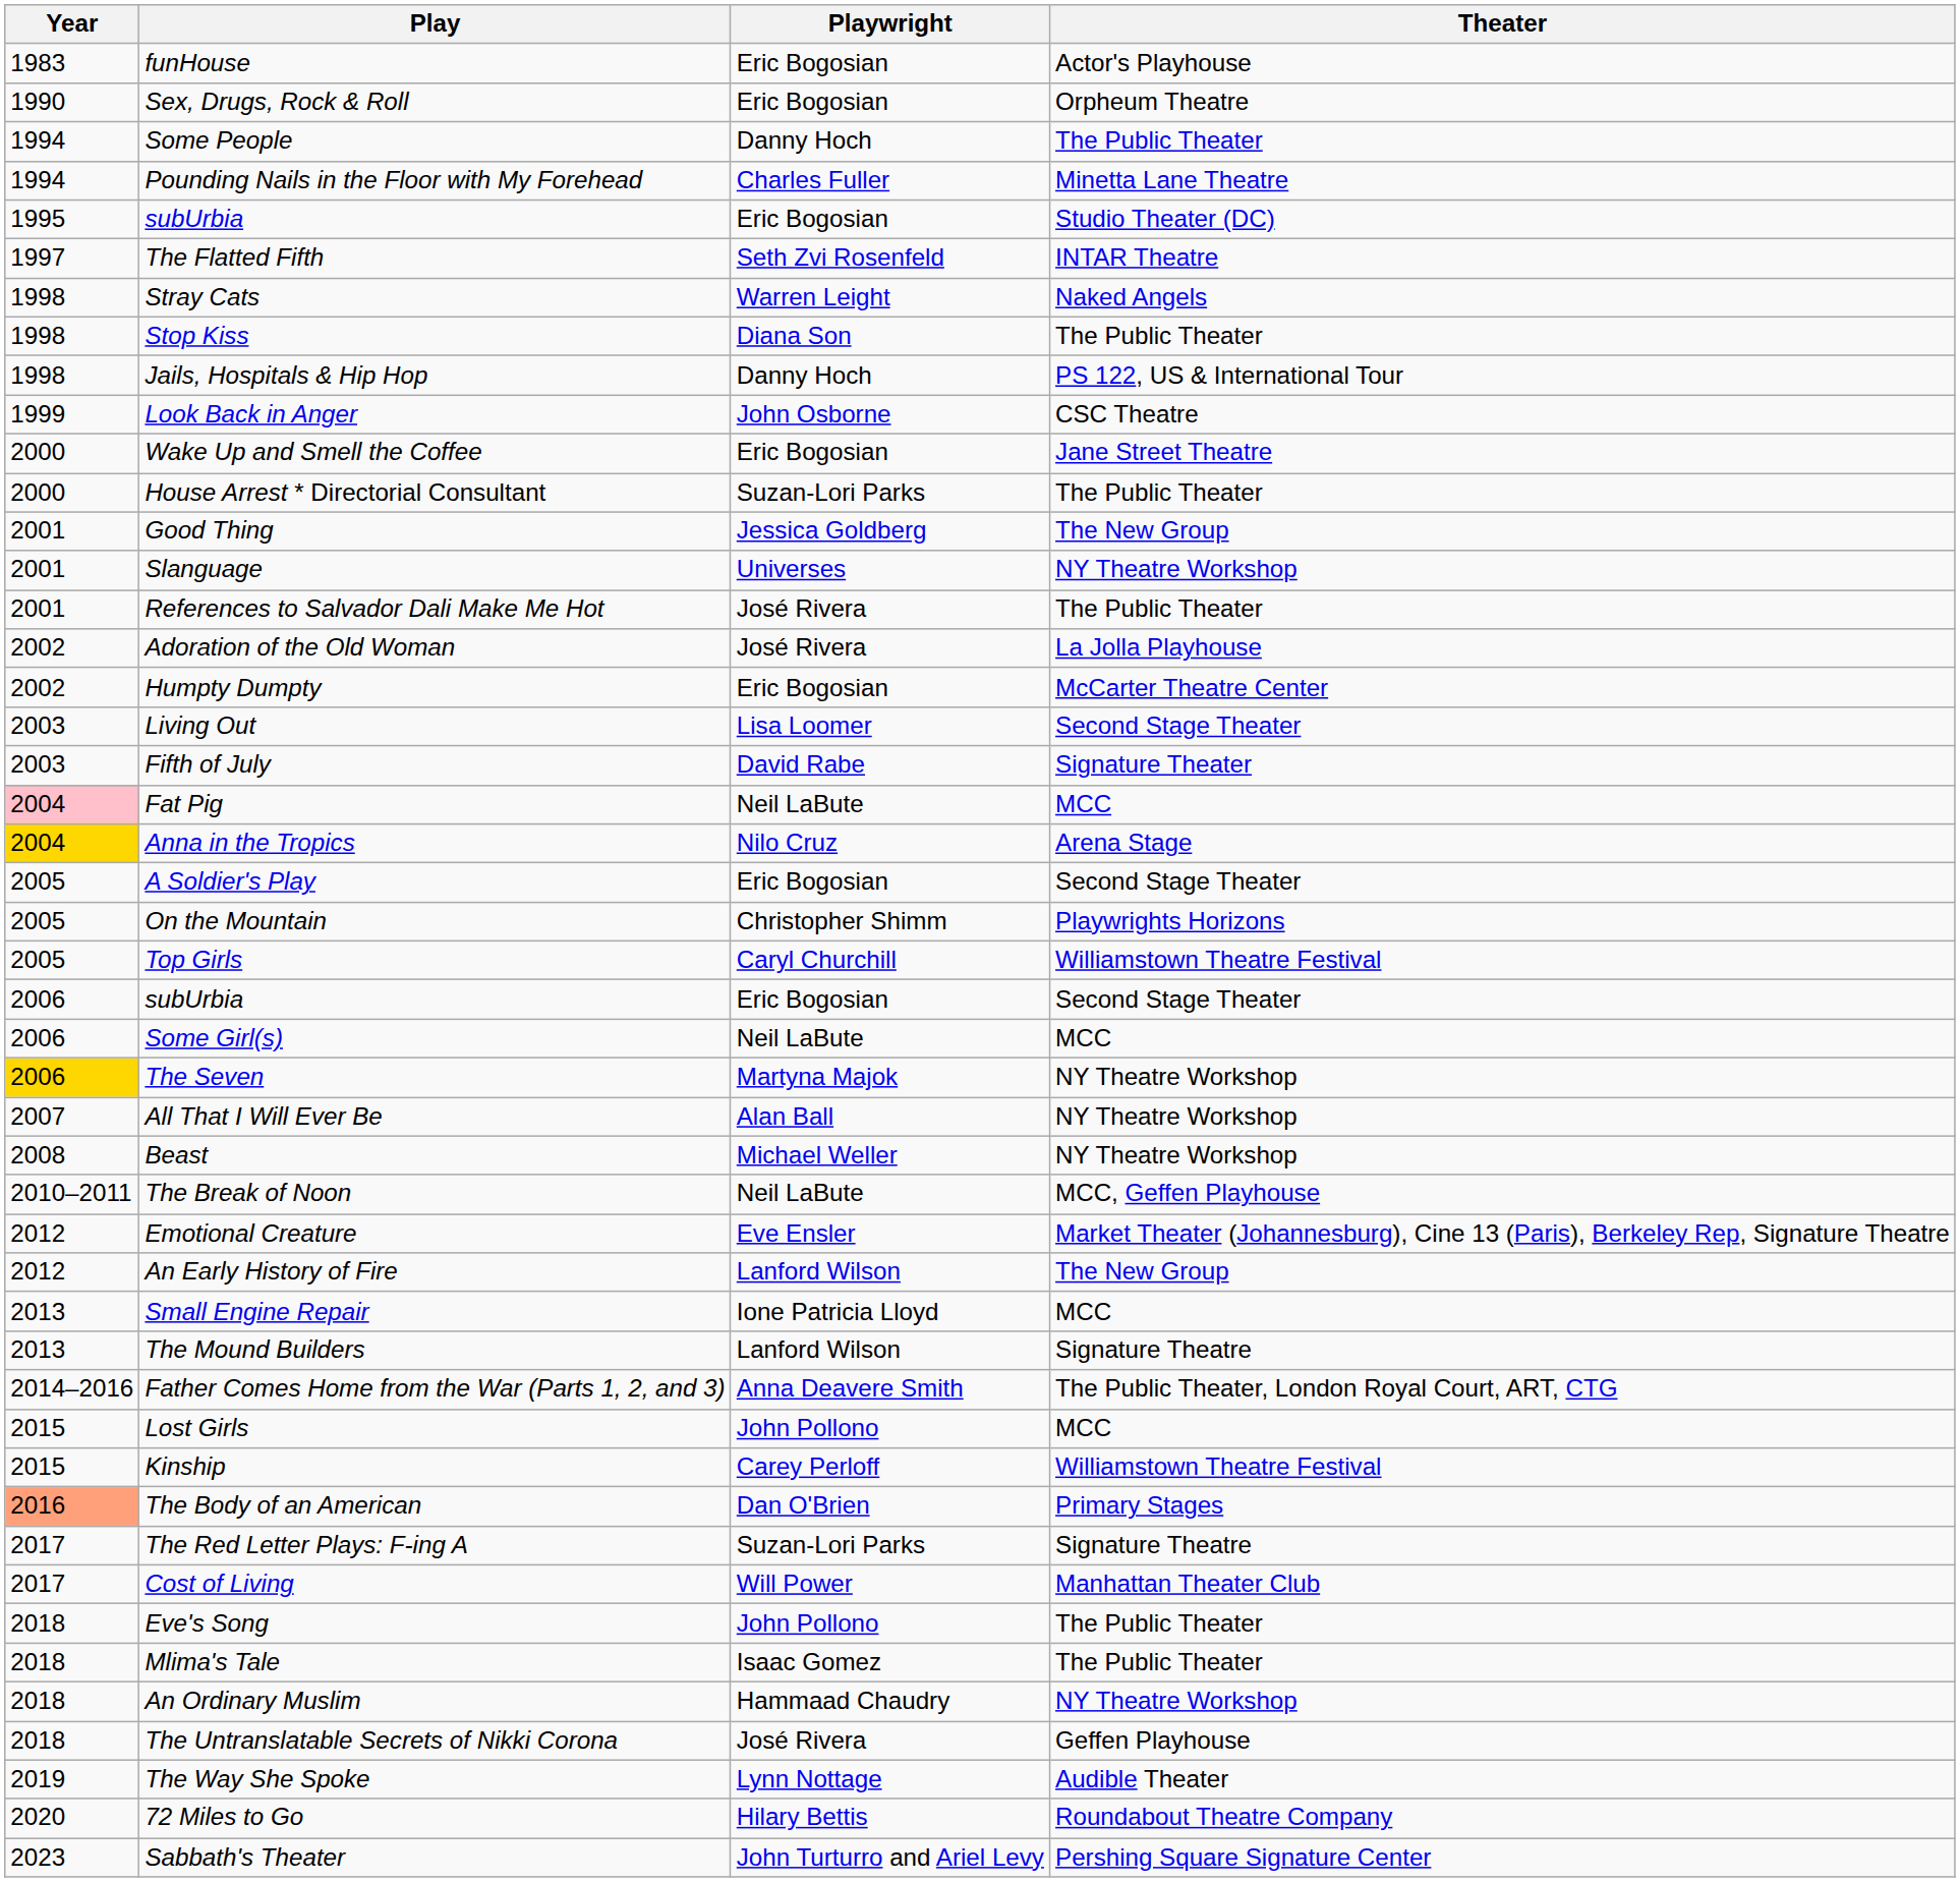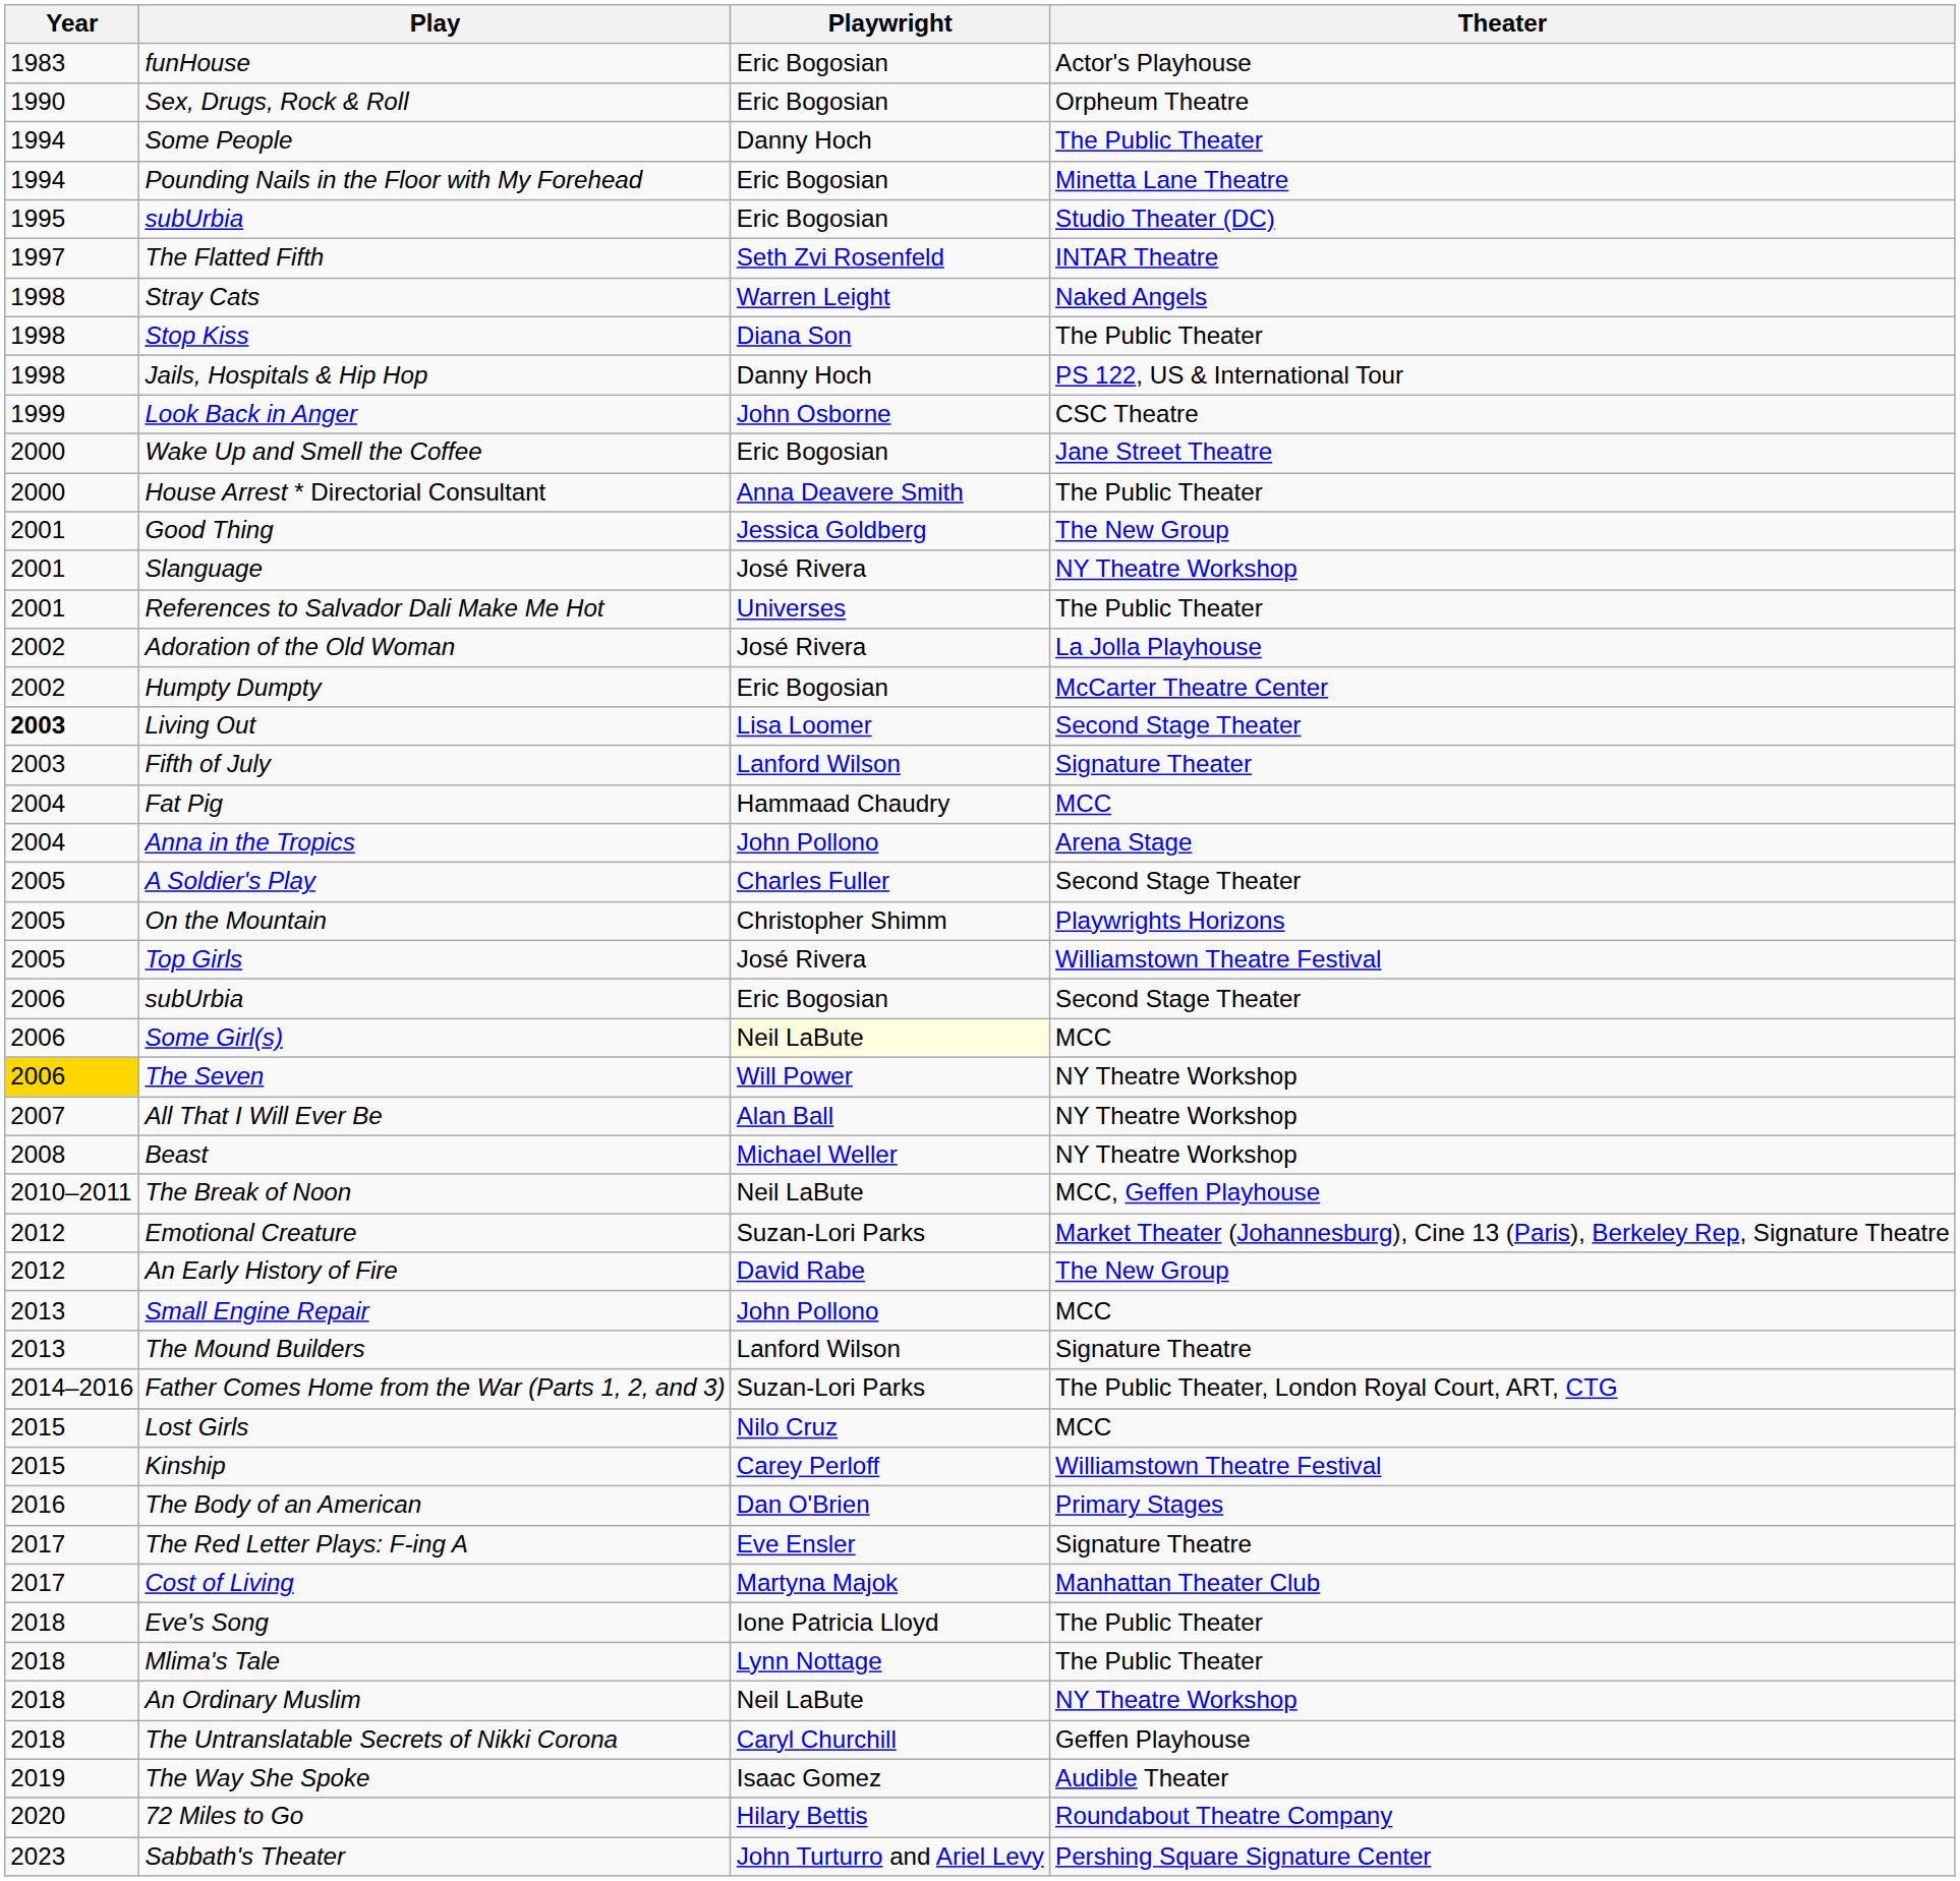Pounding Nails in the Floor with My Forehead | Playwright: Charles Fuller -> Eric Bogosian
House Arrest * Directorial Consultant | Playwright: Suzan-Lori Parks -> Anna Deavere Smith
Slanguage | Playwright: Universes -> José Rivera
References to Salvador Dali Make Me Hot | Playwright: José Rivera -> Universes
Living Out | Year: normal -> bold
Fifth of July | Playwright: David Rabe -> Lanford Wilson
Fat Pig | Year: pink background -> no background
Fat Pig | Playwright: Neil LaBute -> Hammaad Chaudry
Anna in the Tropics | Year: gold background -> no background
Anna in the Tropics | Playwright: Nilo Cruz -> John Pollono
A Soldier's Play | Playwright: Eric Bogosian -> Charles Fuller
Top Girls | Playwright: Caryl Churchill -> José Rivera
Some Girl(s) | Playwright: no background -> lightyellow background
The Seven | Playwright: Martyna Majok -> Will Power
Emotional Creature | Playwright: Eve Ensler -> Suzan-Lori Parks
An Early History of Fire | Playwright: Lanford Wilson -> David Rabe
Small Engine Repair | Playwright: Ione Patricia Lloyd -> John Pollono
Father Comes Home from the War (Parts 1, 2, and 3) | Playwright: Anna Deavere Smith -> Suzan-Lori Parks
Lost Girls | Playwright: John Pollono -> Nilo Cruz
The Body of an American | Year: lightsalmon background -> no background
The Red Letter Plays: F-ing A | Playwright: Suzan-Lori Parks -> Eve Ensler
Cost of Living | Playwright: Will Power -> Martyna Majok
Eve's Song | Playwright: John Pollono -> Ione Patricia Lloyd
Mlima's Tale | Playwright: Isaac Gomez -> Lynn Nottage
An Ordinary Muslim | Playwright: Hammaad Chaudry -> Neil LaBute
The Untranslatable Secrets of Nikki Corona | Playwright: José Rivera -> Caryl Churchill
The Way She Spoke | Playwright: Lynn Nottage -> Isaac Gomez
